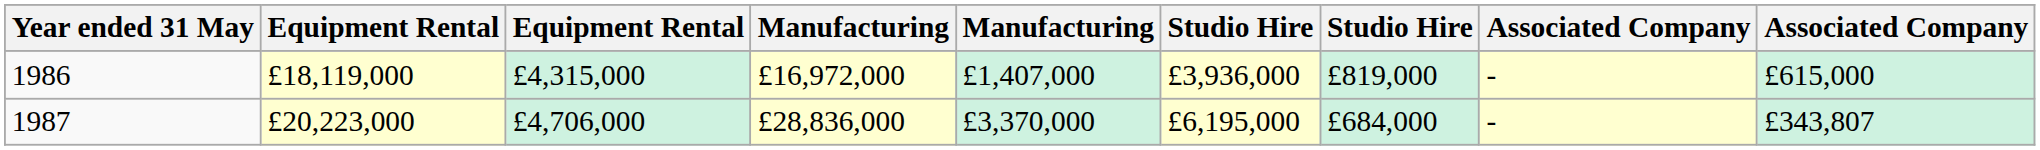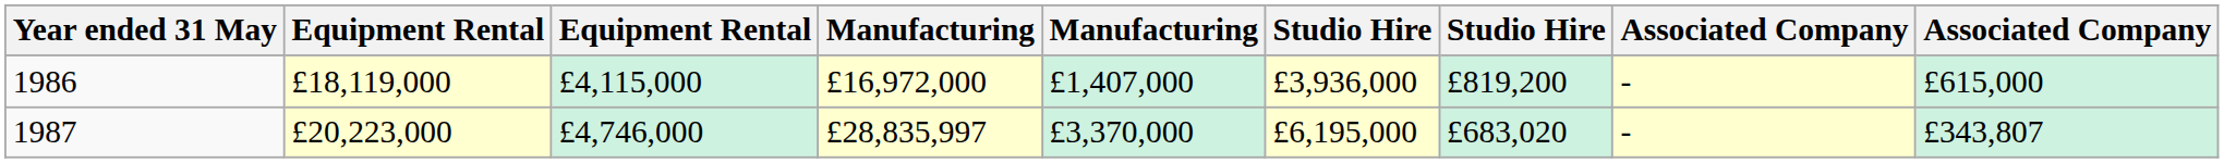1986 | column 3: £4,315,000 -> £4,115,000
1986 | column 7: £819,000 -> £819,200
1987 | column 3: £4,706,000 -> £4,746,000
1987 | column 4: £28,836,000 -> £28,835,997
1987 | column 7: £684,000 -> £683,020
